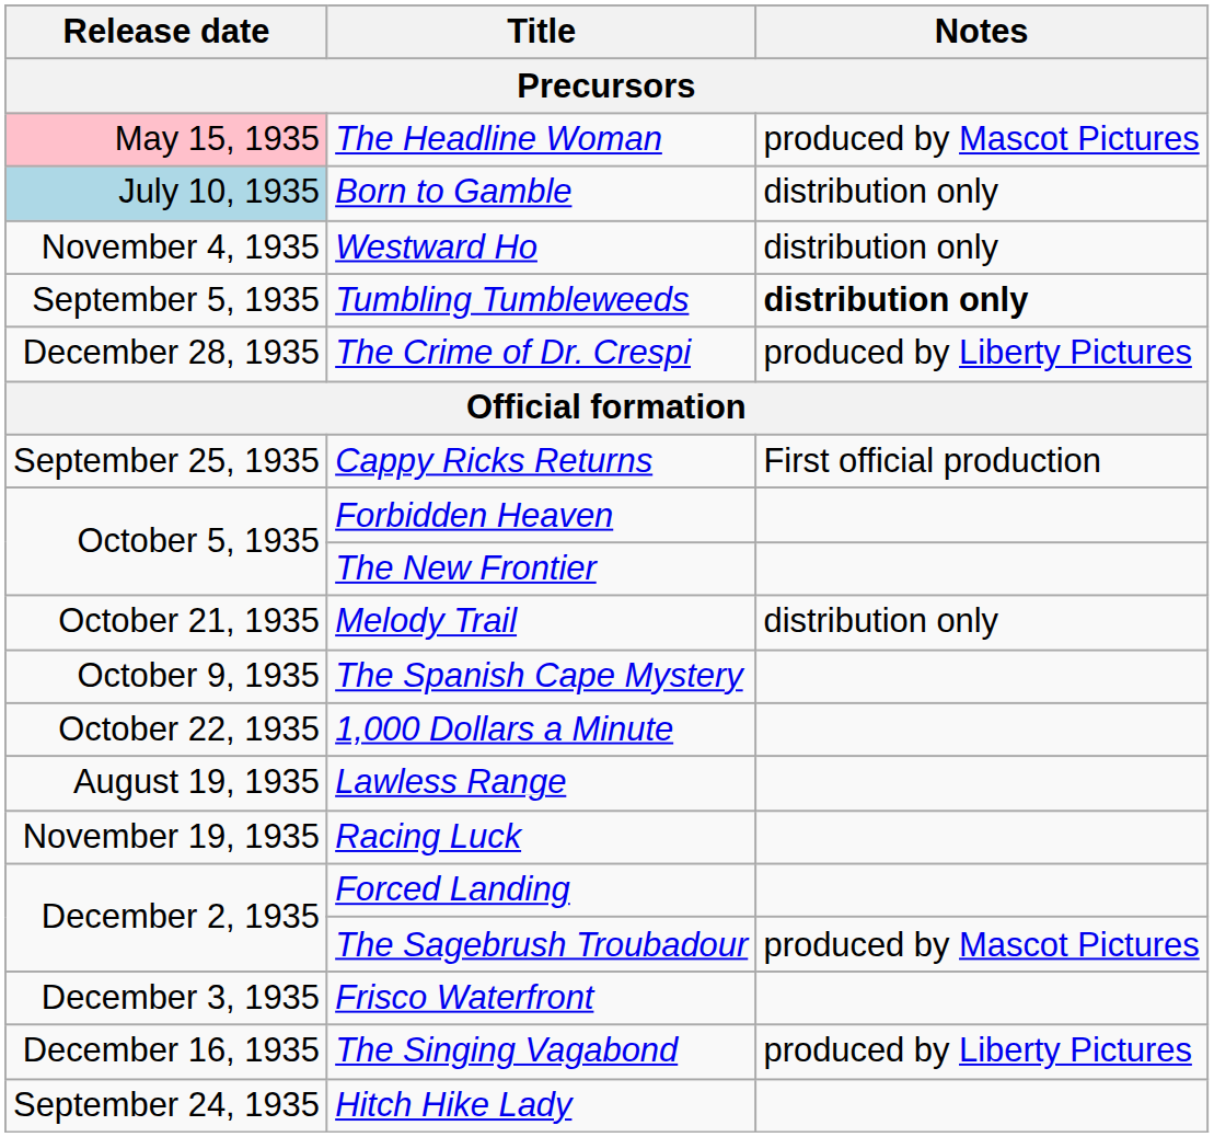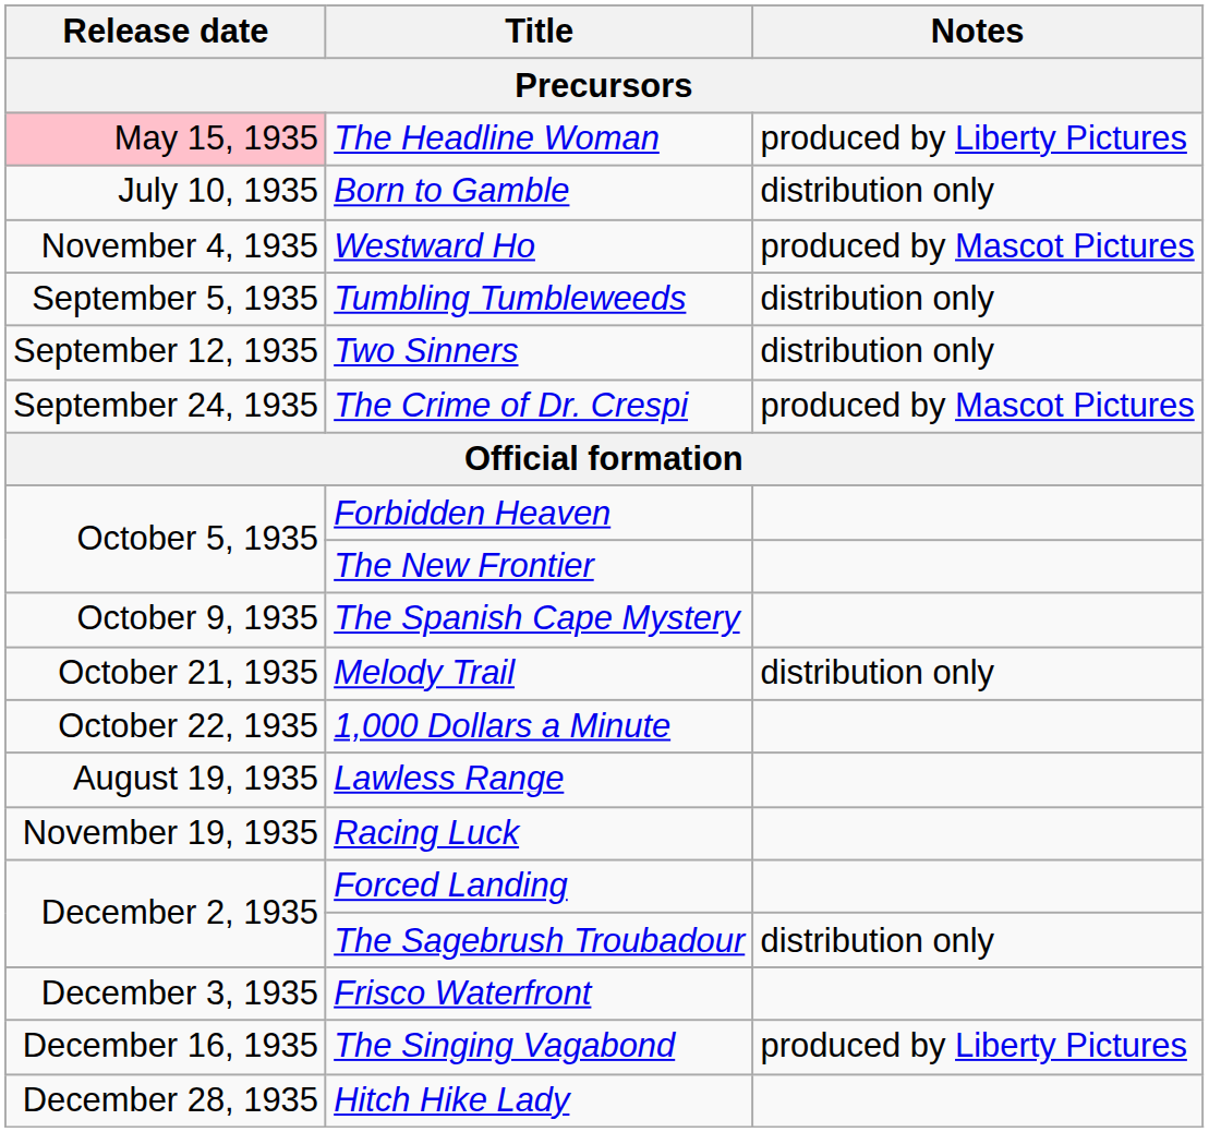The Headline Woman | Notes: produced by Mascot Pictures -> produced by Liberty Pictures
Born to Gamble | Release date: lightblue background -> no background
Westward Ho | Notes: distribution only -> produced by Mascot Pictures
Tumbling Tumbleweeds | Notes: bold -> normal
+ row: September 12, 1935 | Two Sinners | distribution only
The Crime of Dr. Crespi | Release date: December 28, 1935 -> September 24, 1935
The Crime of Dr. Crespi | Notes: produced by Liberty Pictures -> produced by Mascot Pictures
- row: September 25, 1935 | Cappy Ricks Returns | First official production
rows swapped: The Spanish Cape Mystery <-> Melody Trail
The Sagebrush Troubadour | Notes: produced by Mascot Pictures -> distribution only
Hitch Hike Lady | Release date: September 24, 1935 -> December 28, 1935
